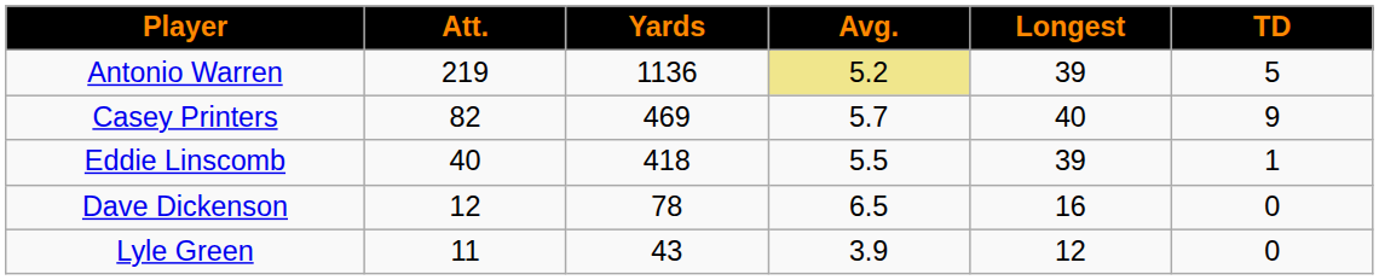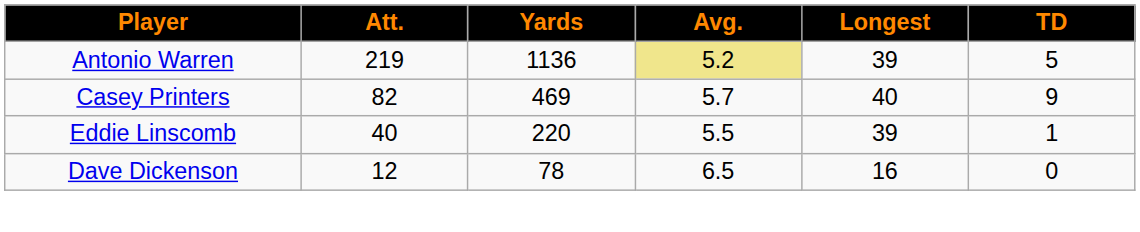Eddie Linscomb | Yards: 418 -> 220
- row: Lyle Green | 11 | 43 | 3.9 | 12 | 0
